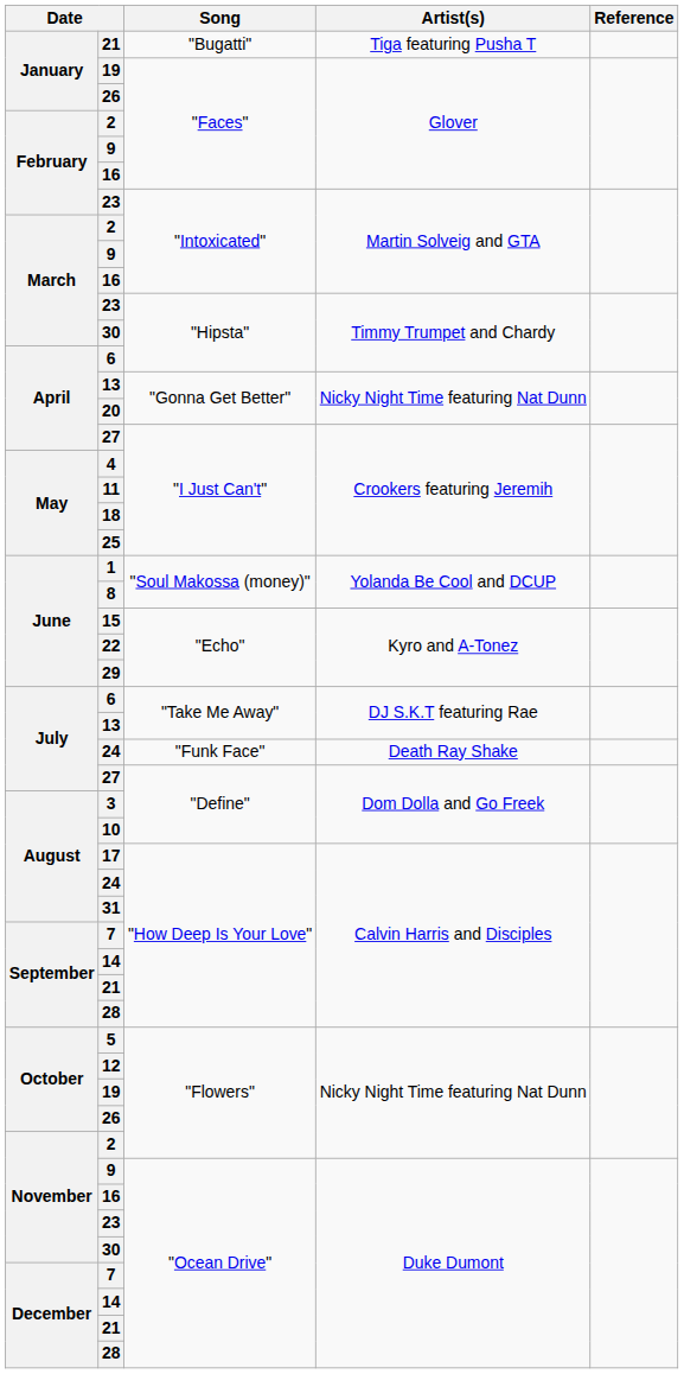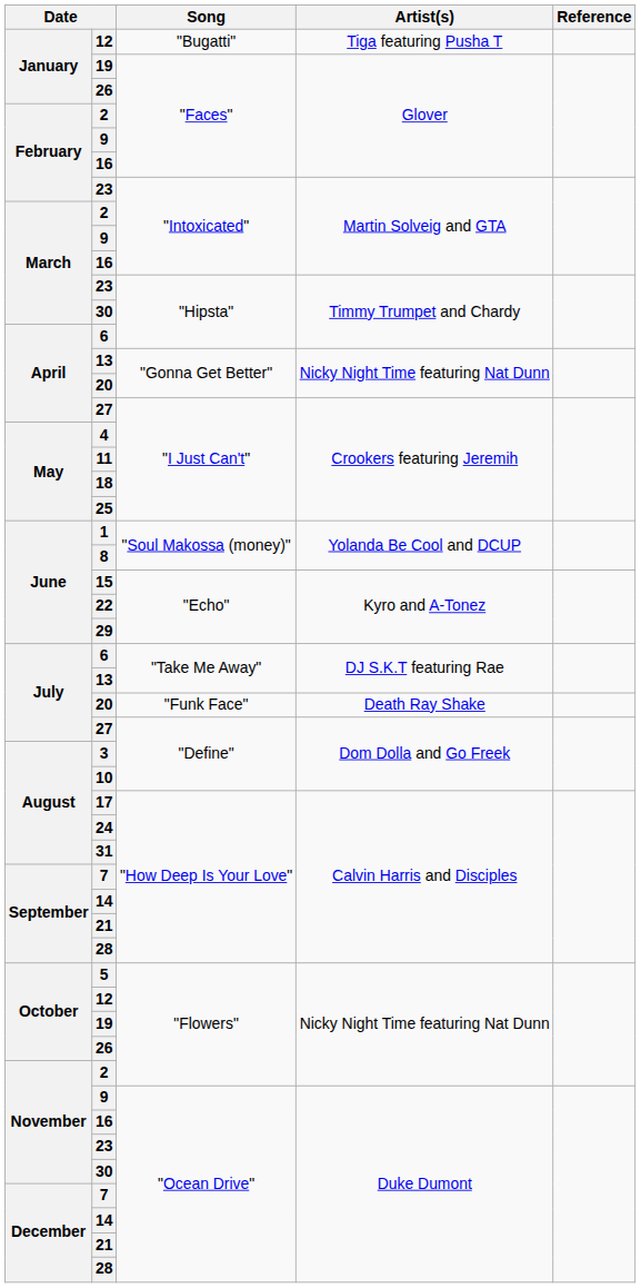"Bugatti" | column 2: 21 -> 12
"Funk Face" | column 2: 24 -> 20
